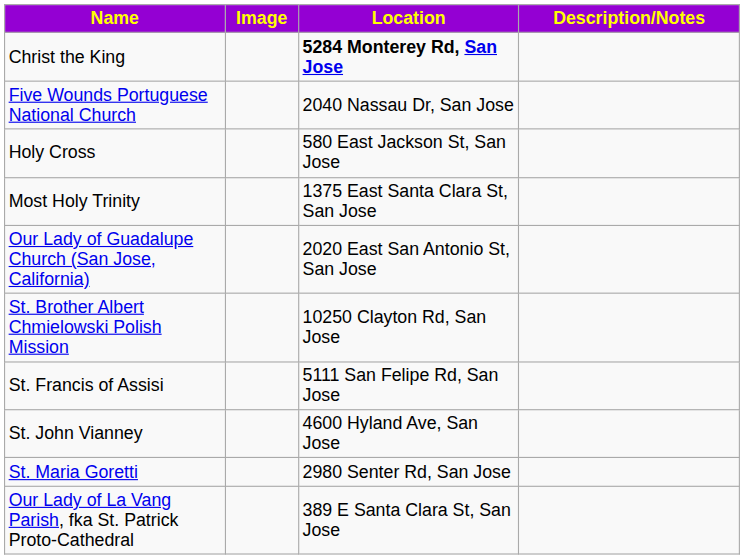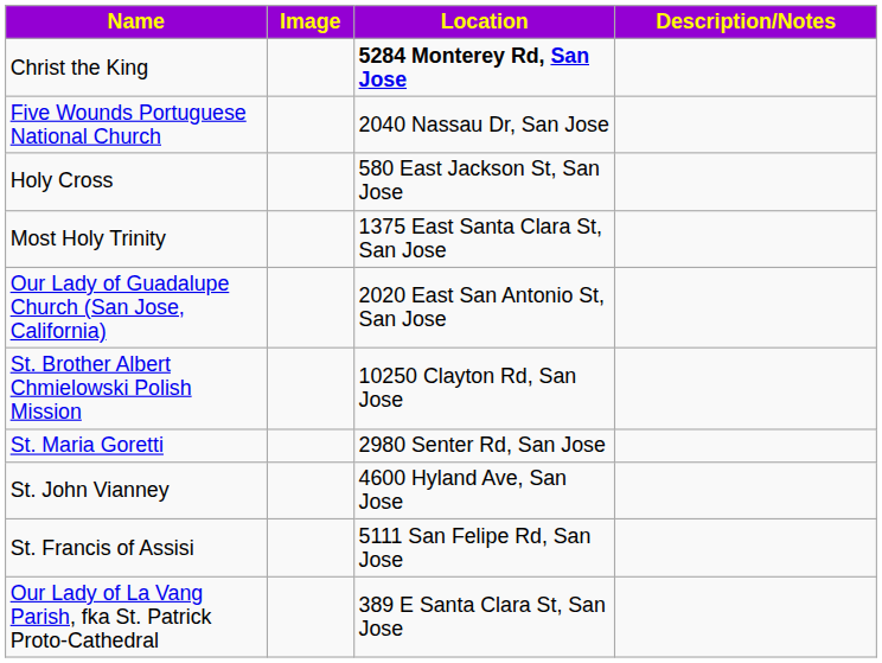rows swapped: St. Francis of Assisi <-> St. Maria Goretti
